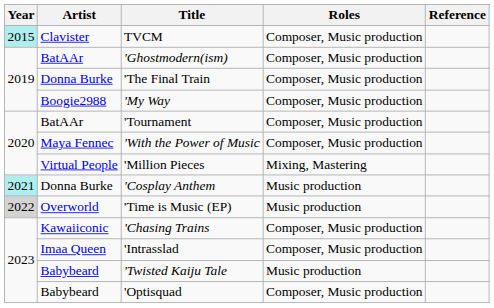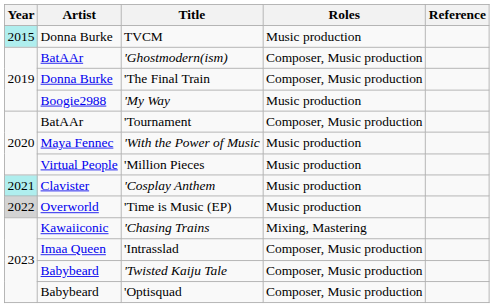TVCM | Artist: Clavister -> Donna Burke
TVCM | Roles: Composer, Music production -> Music production
'My Way | Roles: Composer, Music production -> Music production
'With the Power of Music | Roles: Composer, Music production -> Music production
'Million Pieces | Roles: Mixing, Mastering -> Music production
'Cosplay Anthem | Artist: Donna Burke -> Clavister
'Chasing Trains | Roles: Composer, Music production -> Mixing, Mastering
'Twisted Kaiju Tale | Roles: Music production -> Composer, Music production
